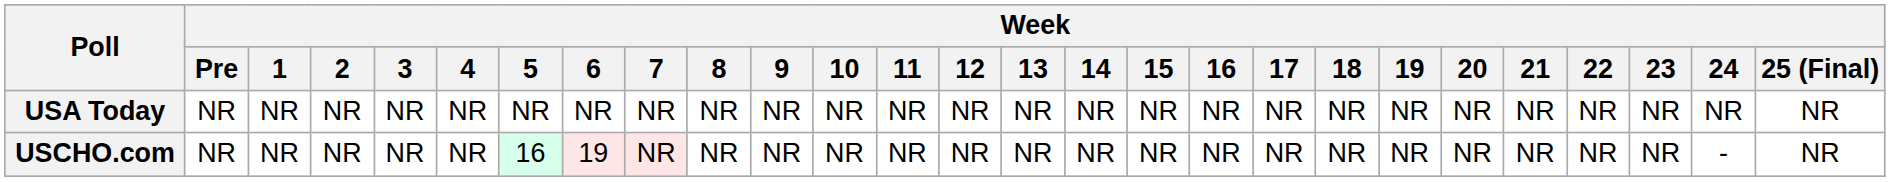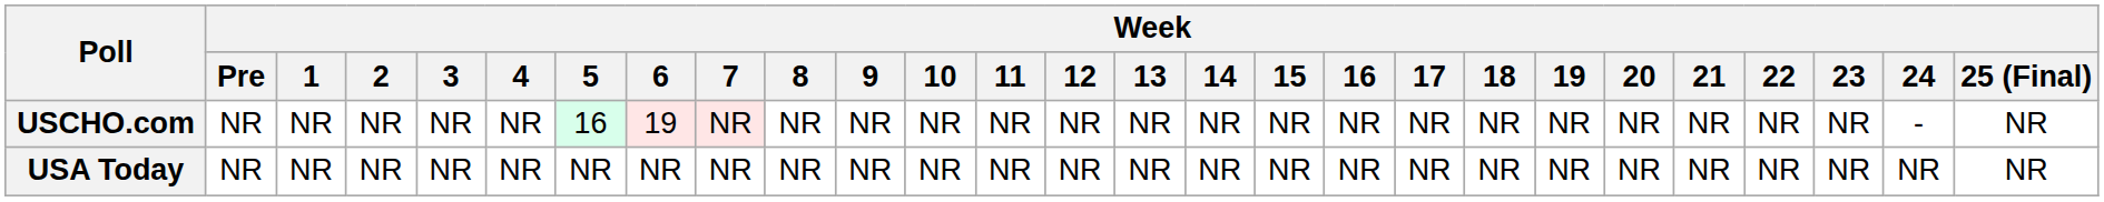rows swapped: USCHO.com <-> USA Today
